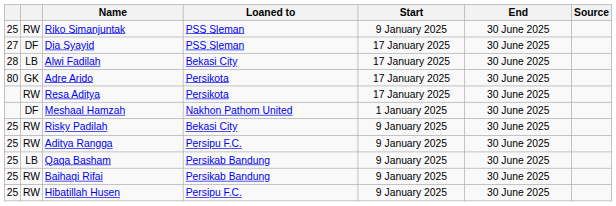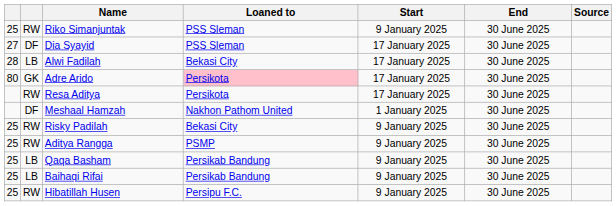Adre Arido | Loaned to: no background -> pink background
Aditya Rangga | Loaned to: Persipu F.C. -> PSMP
Baihaqi Rifai | column 2: RW -> LB
